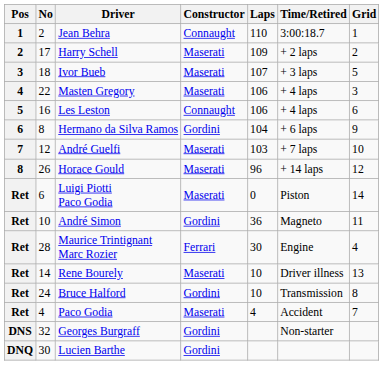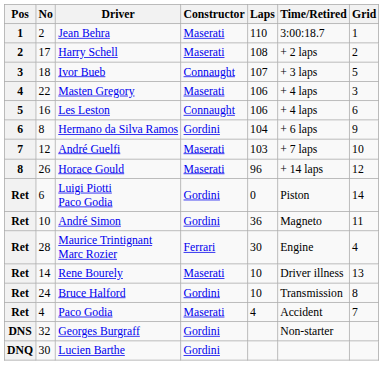Jean Behra | Constructor: Connaught -> Maserati
Harry Schell | Laps: 109 -> 108
Ivor Bueb | Constructor: Maserati -> Connaught
Luigi Piotti Paco Godia | Constructor: Maserati -> Gordini
